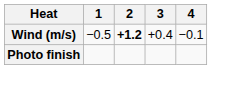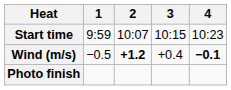+ row: Start time | 9:59 | 10:07 | 10:15 | 10:23
Wind (m/s) | 4: normal -> bold
